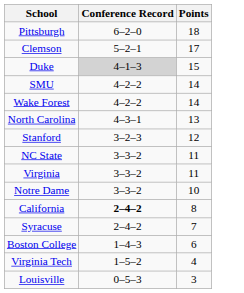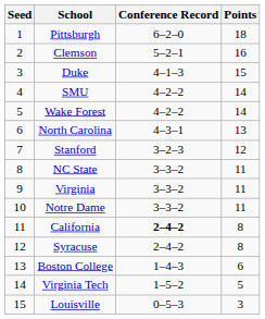+ column: Seed | 1 | 2 | 3 | 4 | 5 | 6 | 7 | 8 | 9 | 10 | 11 | 12 | 13 | 14 | 15
Clemson | Points: 17 -> 16
Duke | Conference Record: lightgrey background -> no background
Notre Dame | Points: 10 -> 11
Syracuse | Points: 7 -> 8
Virginia Tech | Points: 4 -> 5
